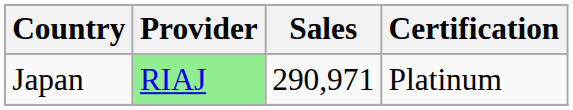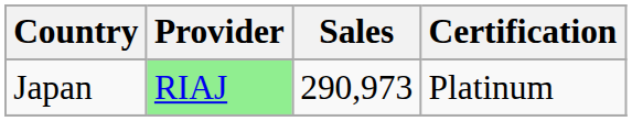Japan | Sales: 290,971 -> 290,973
